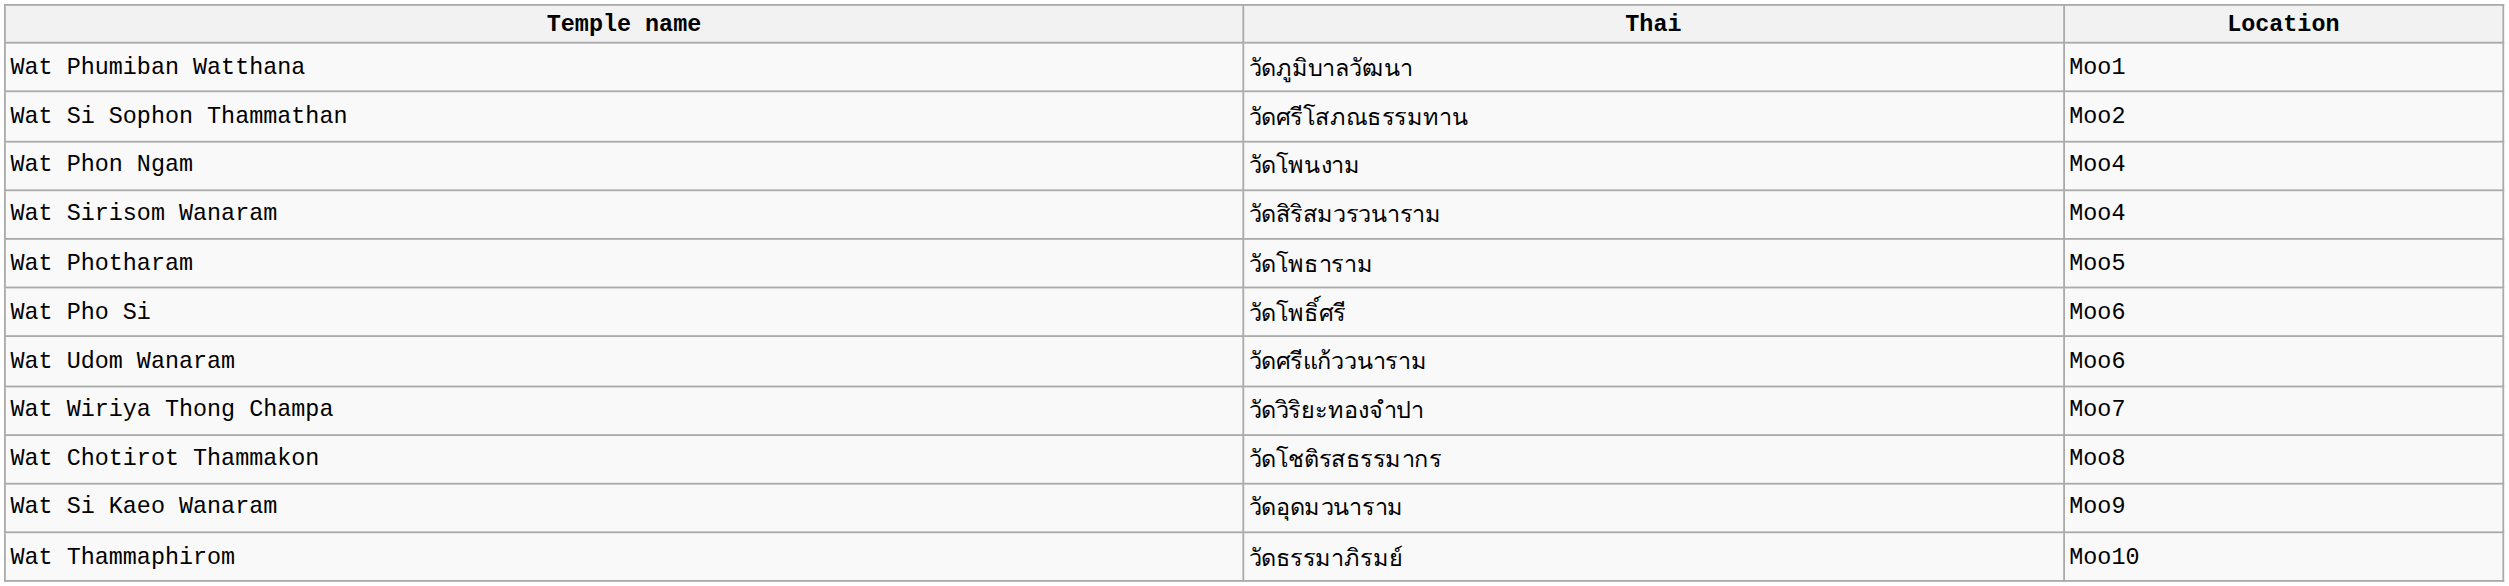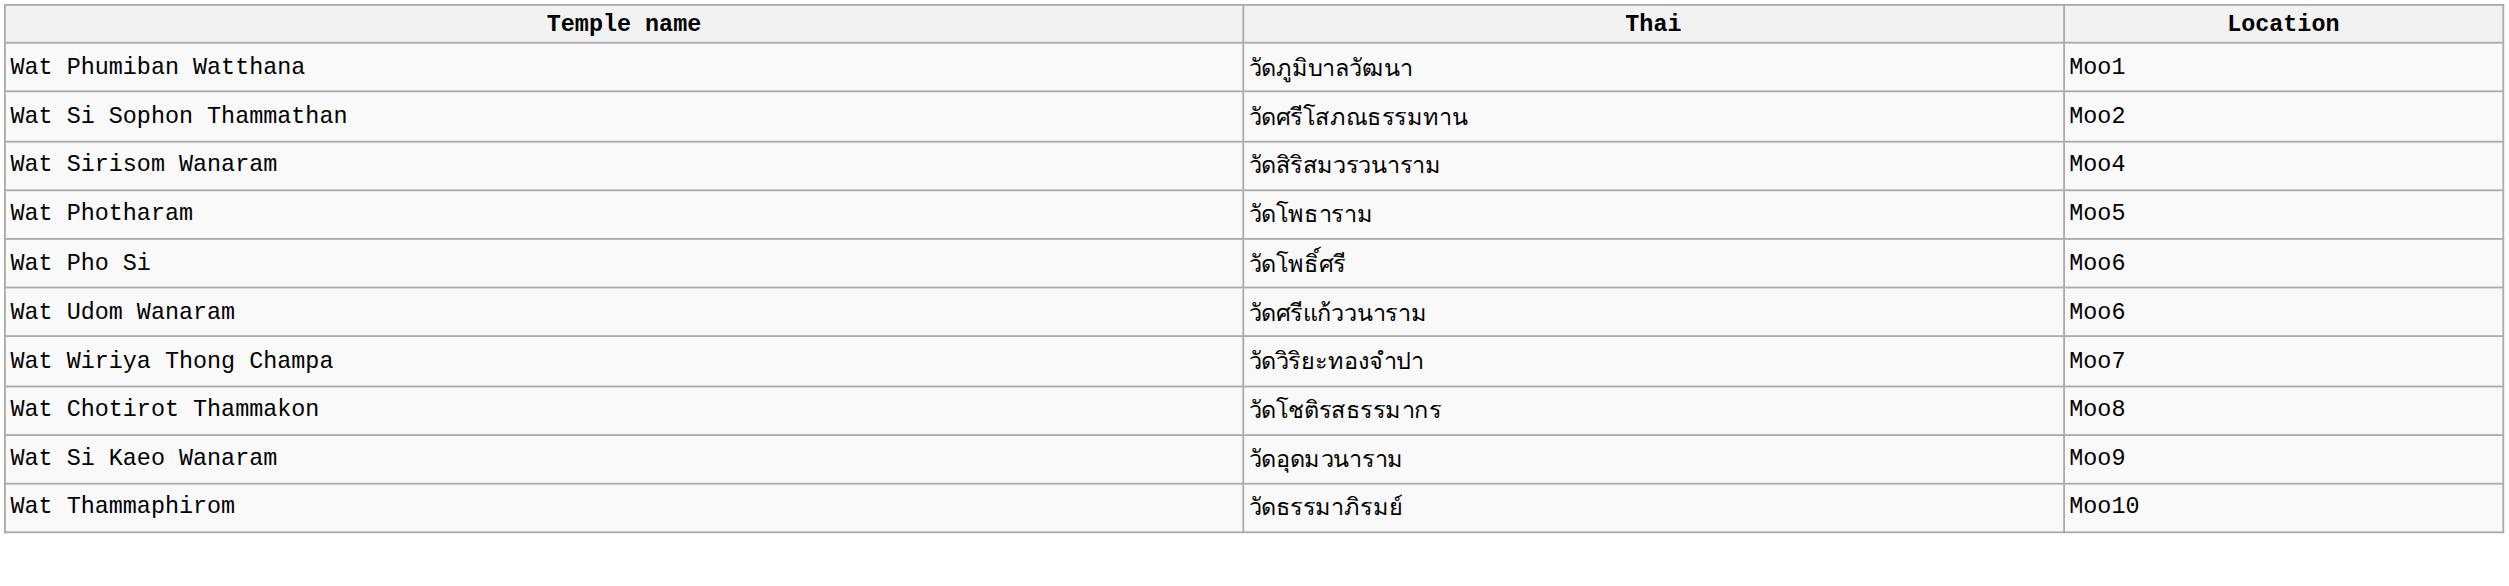- row: Wat Phon Ngam | วัดโพนงาม | Moo4
